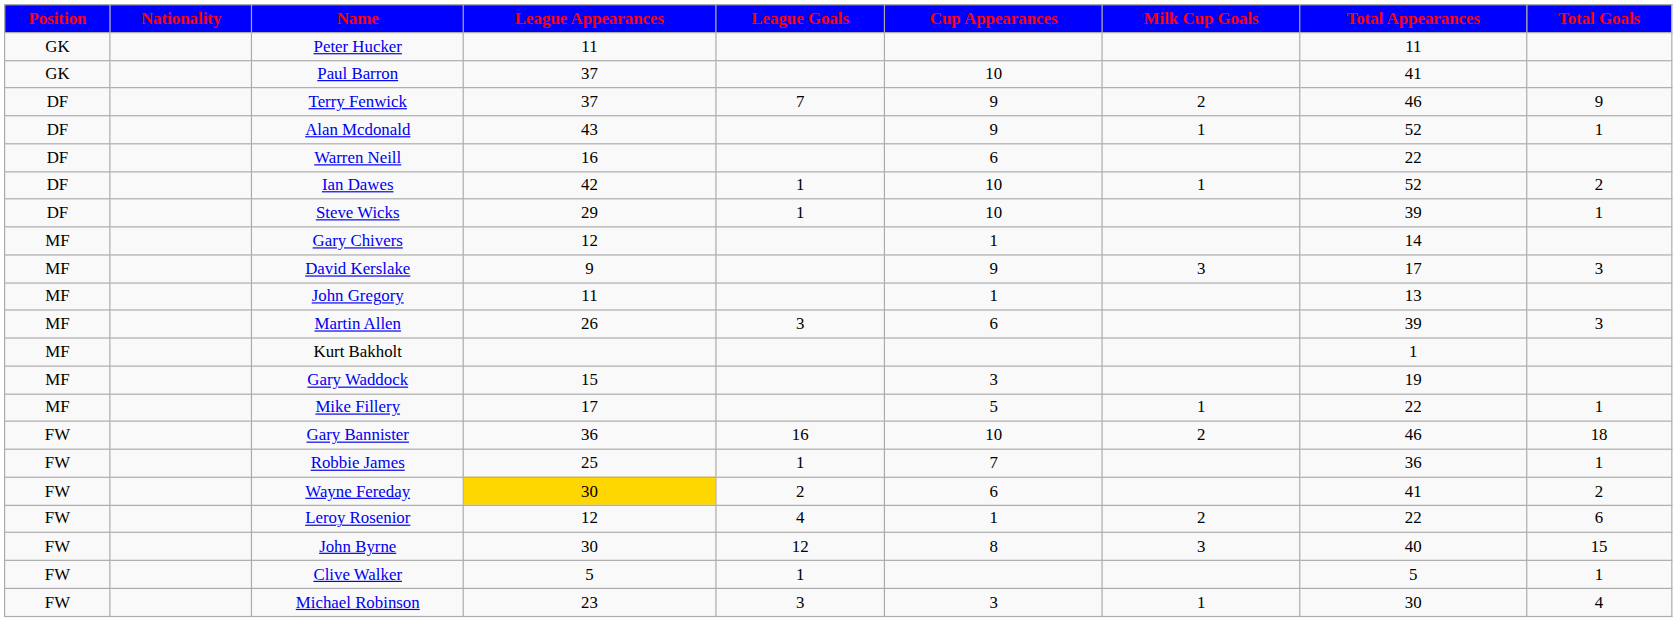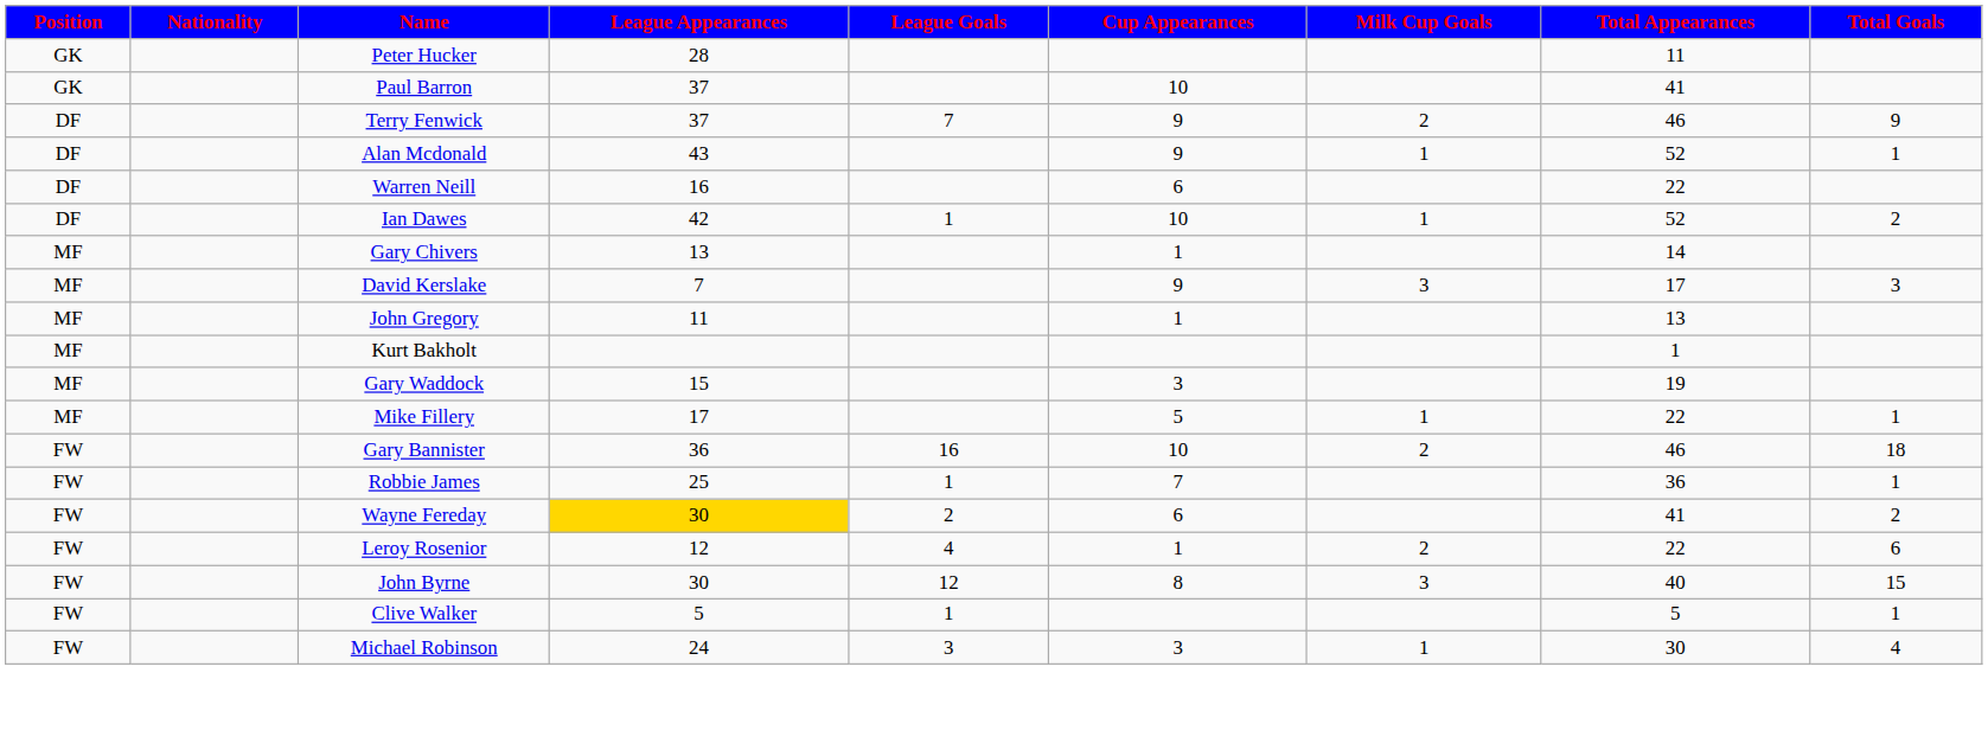Peter Hucker | League Appearances: 11 -> 28
- row: DF | Steve Wicks | 29 | 1 | 10 | 39 | 1
Gary Chivers | League Appearances: 12 -> 13
David Kerslake | League Appearances: 9 -> 7
- row: MF | Martin Allen | 26 | 3 | 6 | 39 | 3
Michael Robinson | League Appearances: 23 -> 24
